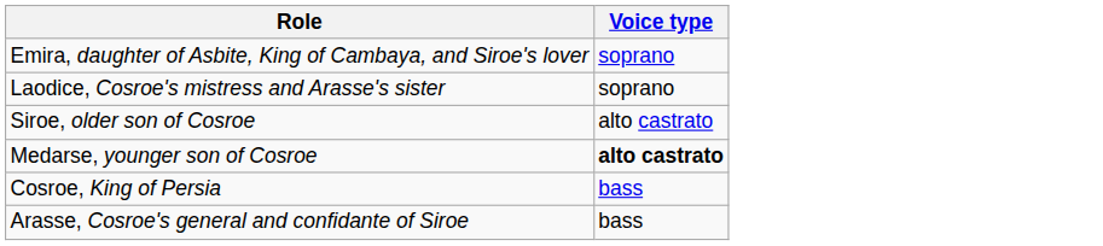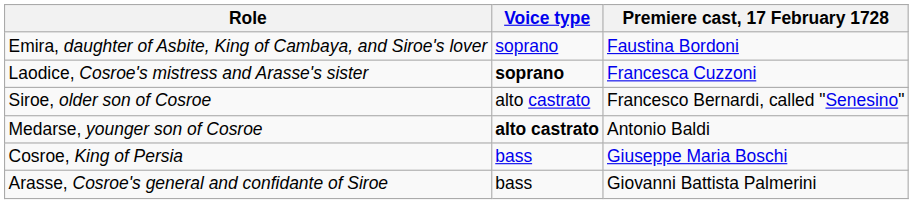+ column: Premiere cast, 17 February 1728 | Faustina Bordoni | Francesca Cuzzoni | Francesco Bernardi, called "Senesino" | Antonio Baldi | Giuseppe Maria Boschi | Giovanni Battista Palmerini
Laodice, Cosroe's mistress and Arasse's sister | Voice type: normal -> bold
